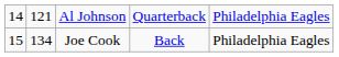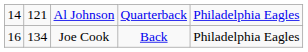Joe Cook | column 1: 15 -> 16
